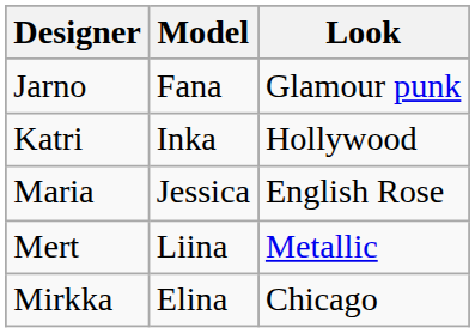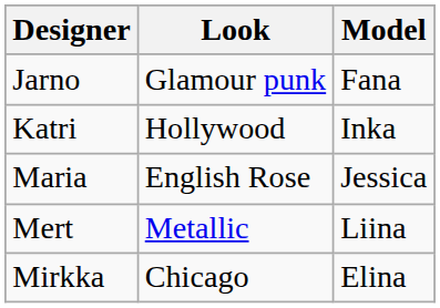columns swapped: Model <-> Look
